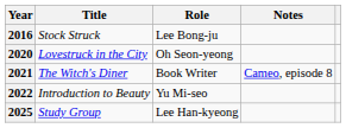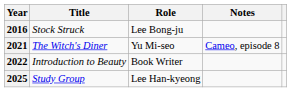- row: 2020 | Lovestruck in the City | Oh Seon-yeong
2021 | Role: Book Writer -> Yu Mi-seo
2022 | Role: Yu Mi-seo -> Book Writer
